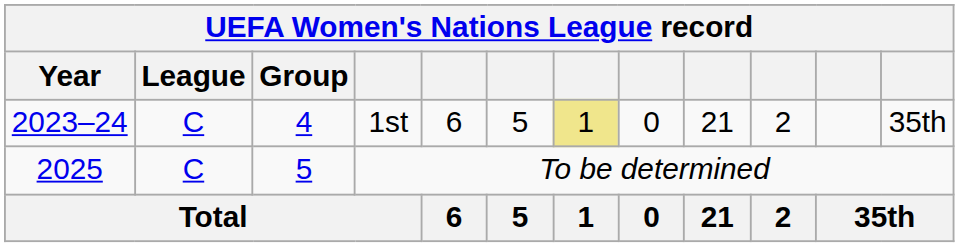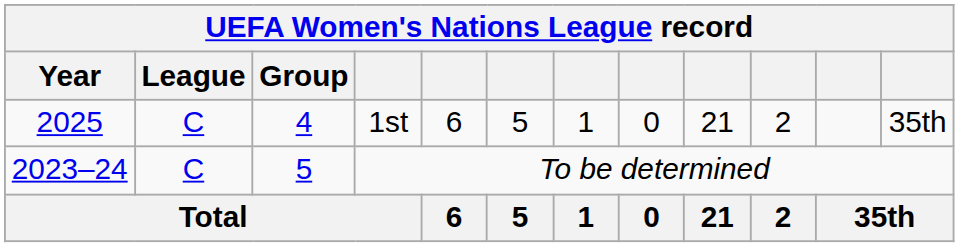1st | Year: 2023–24 -> 2025
1st | column 7: khaki background -> no background
To be determined | Year: 2025 -> 2023–24
